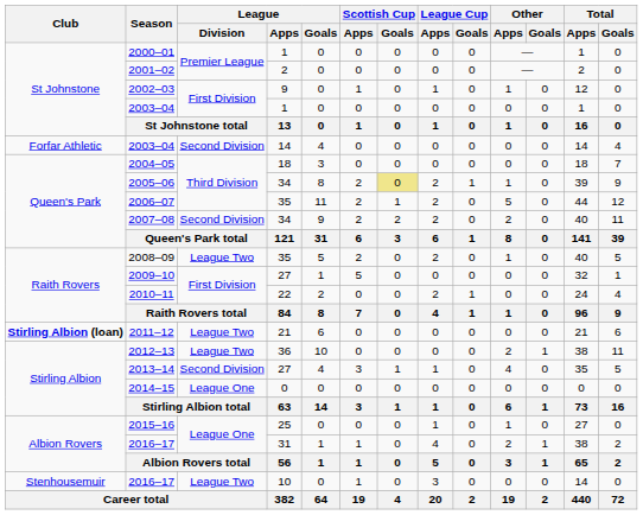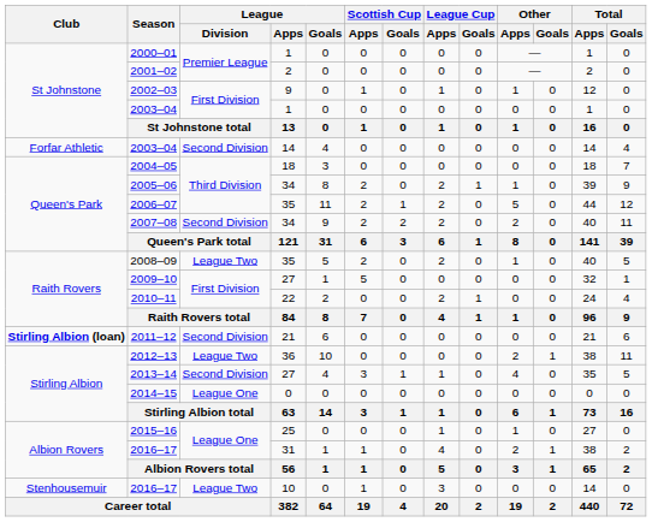2005–06 | Scottish Cup / Goals: khaki background -> no background
2011–12 | League / Division: League Two -> Second Division
